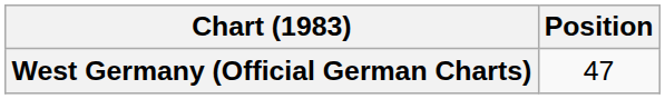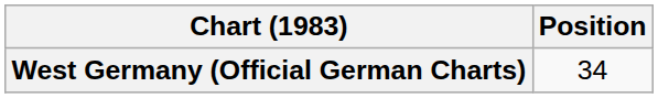West Germany (Official German Charts) | Position: 47 -> 34
